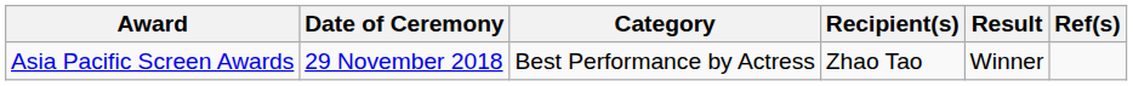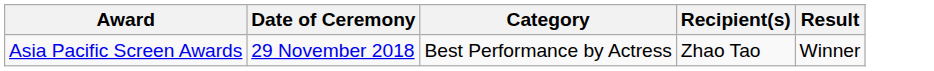- column: Ref(s)
